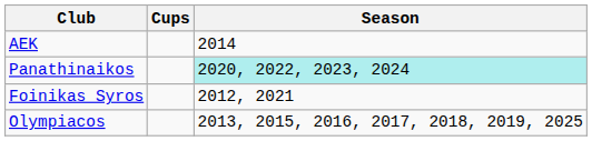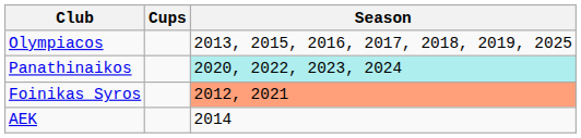rows swapped: Olympiacos <-> AEK
Foinikas Syros | Season: no background -> lightsalmon background
